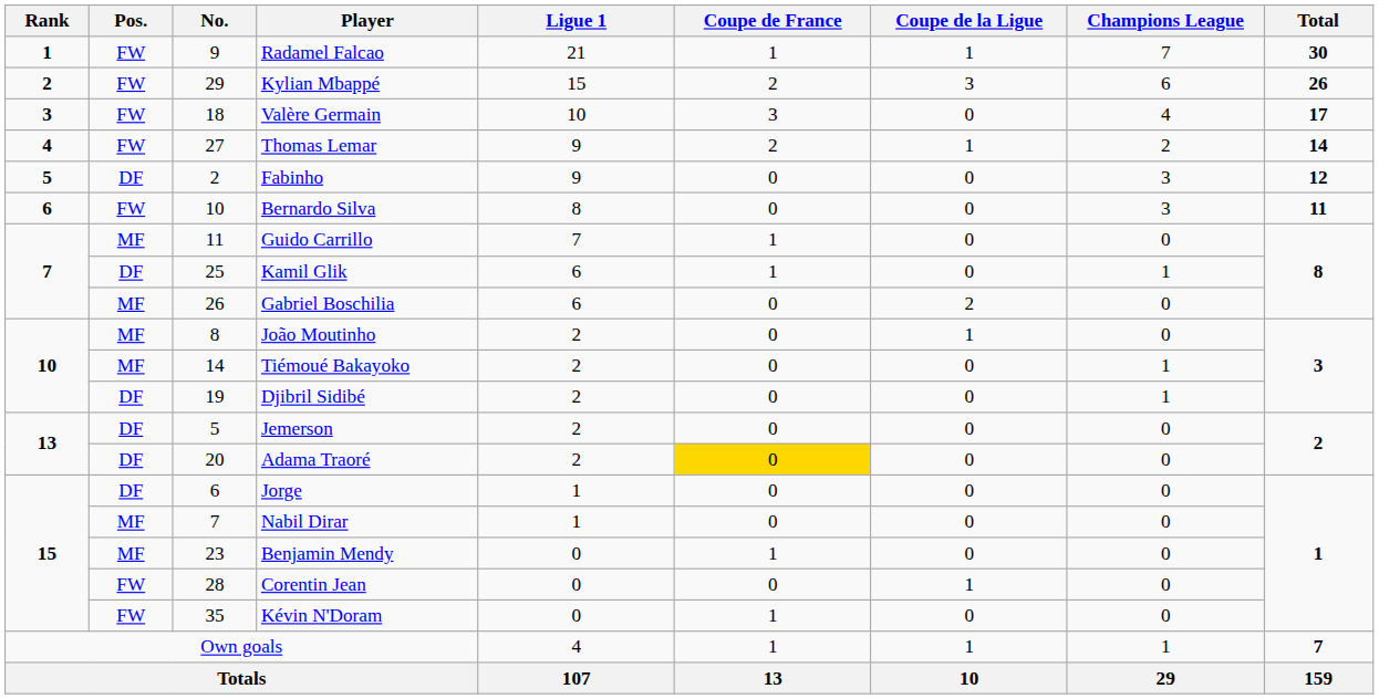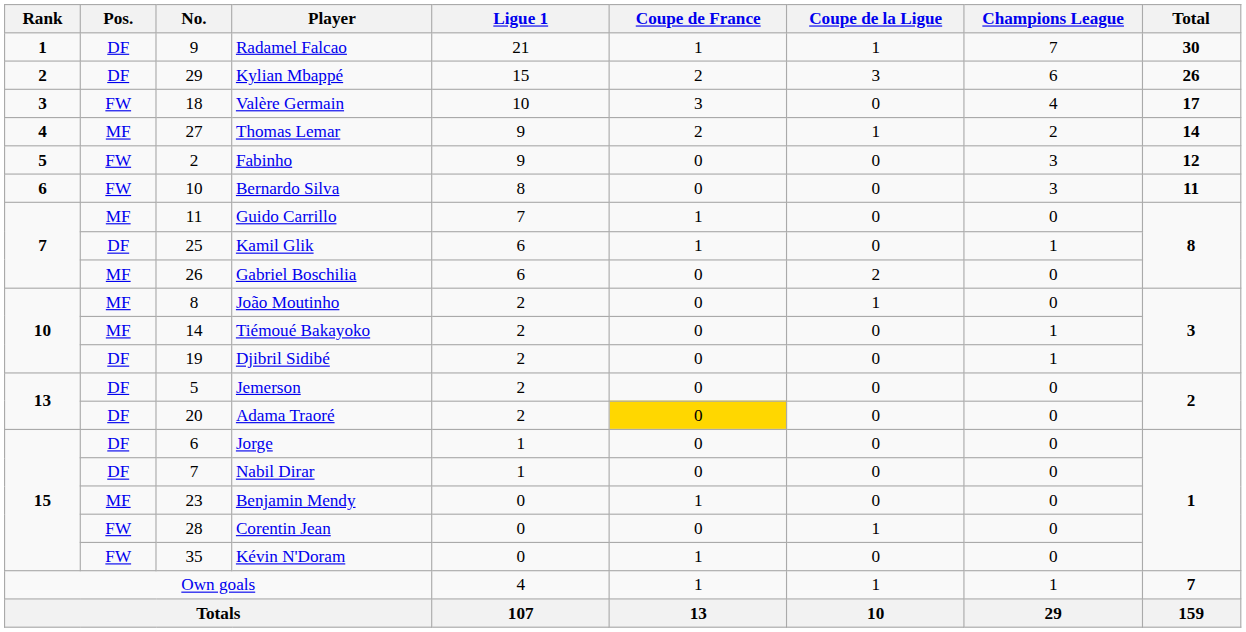Radamel Falcao | Pos.: FW -> DF
Kylian Mbappé | Pos.: FW -> DF
Thomas Lemar | Pos.: FW -> MF
Fabinho | Pos.: DF -> FW
Nabil Dirar | Pos.: MF -> DF
